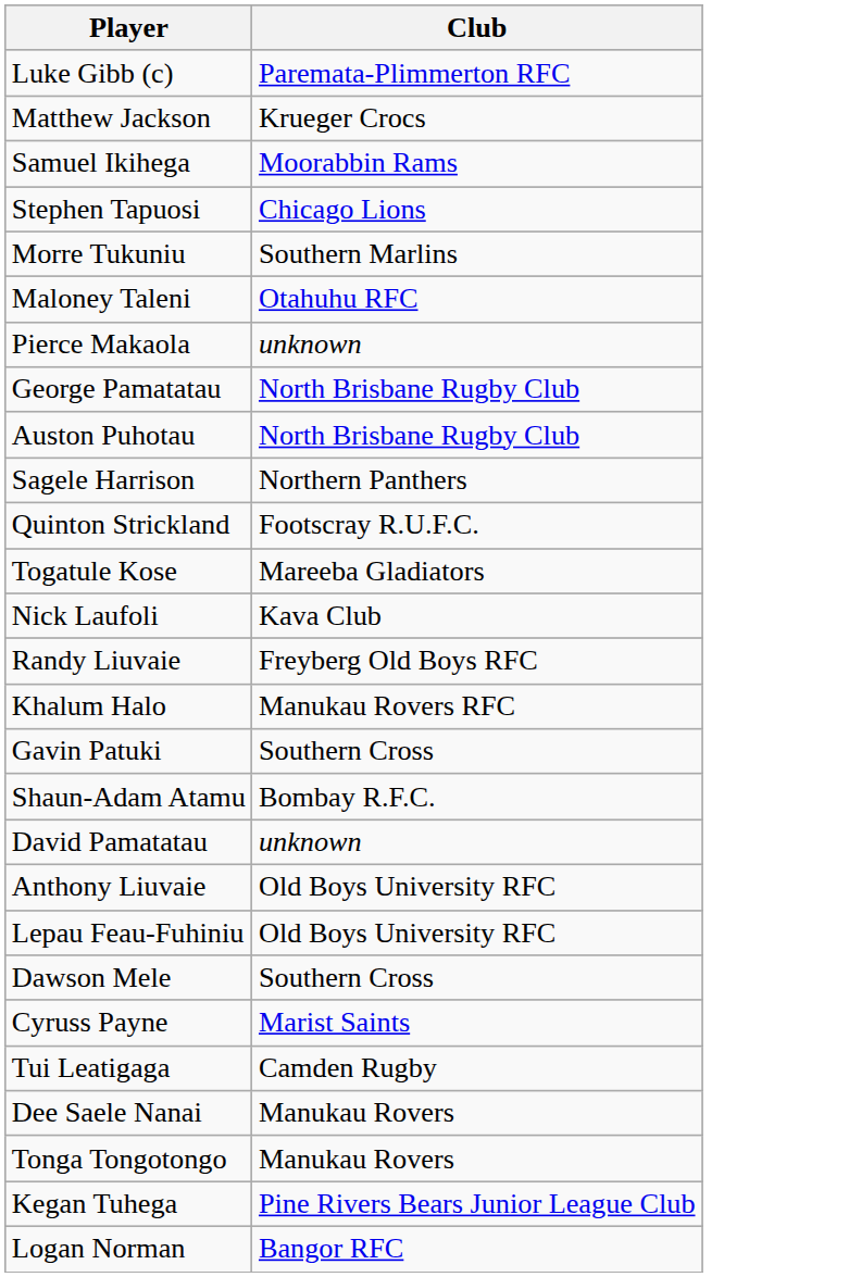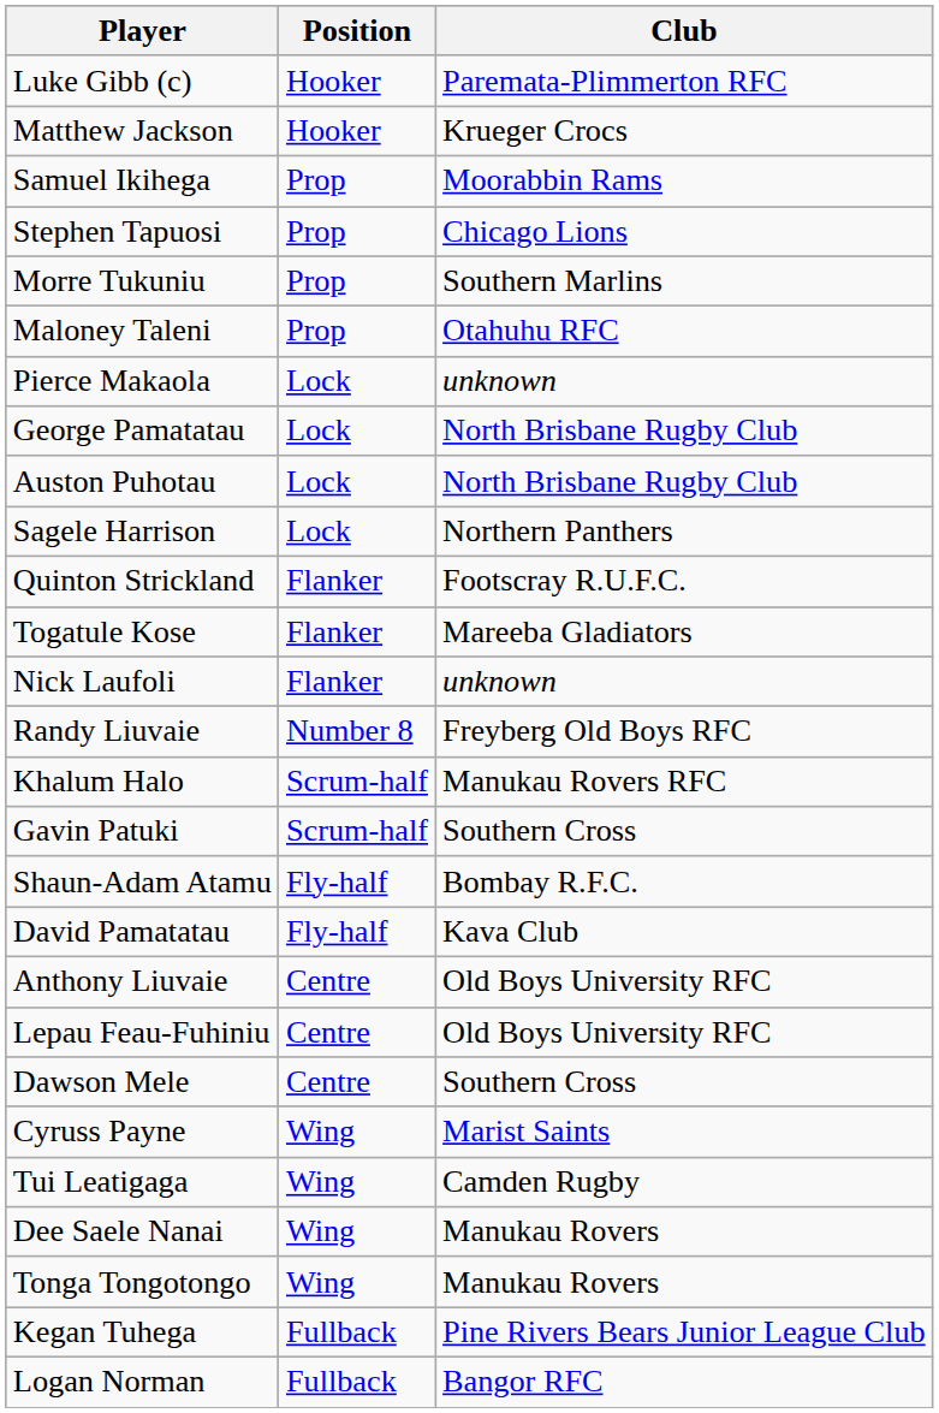+ column: Position | Hooker | Hooker | Prop | Prop | Prop | Prop | Lock | Lock | Lock | Lock | Flanker | Flanker | Flanker | Number 8 | Scrum-half | Scrum-half | Fly-half | Fly-half | Centre | Centre | Centre | Wing | Wing | Wing | Wing | Fullback | Fullback
Nick Laufoli | Club: Kava Club -> unknown
David Pamatatau | Club: unknown -> Kava Club
